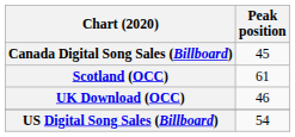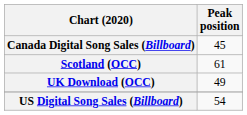UK Download (OCC) | Peak position: 46 -> 49
